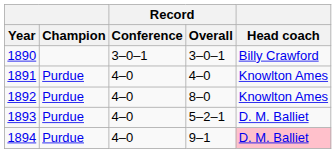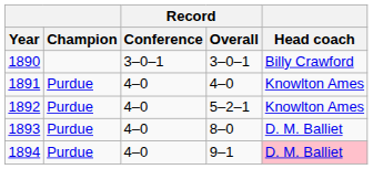1892 | Record / Overall: 8–0 -> 5–2–1
1893 | Record / Overall: 5–2–1 -> 8–0
